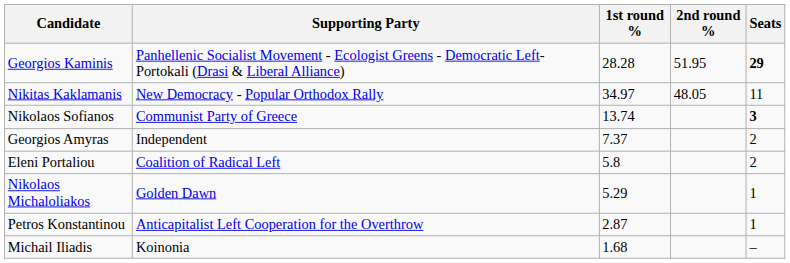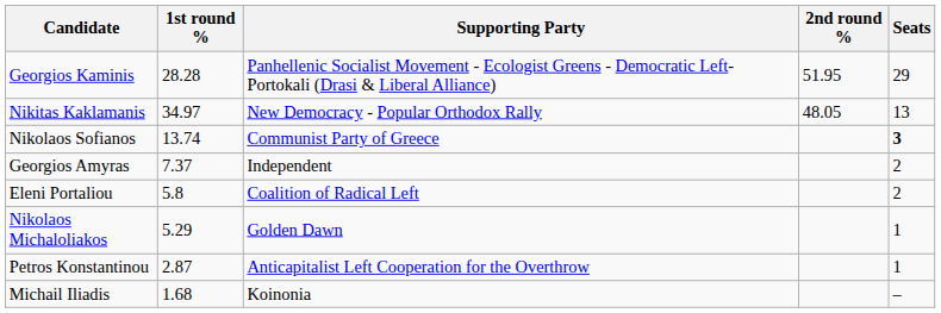columns swapped: Supporting Party <-> 1st round %
Georgios Kaminis | Seats: bold -> normal
Nikitas Kaklamanis | Seats: 11 -> 13
